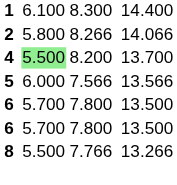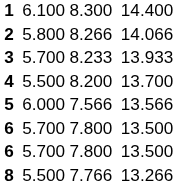+ row: 3 | 5.700 | 8.233 | 13.933
4 | column 3: lightgreen background -> no background
